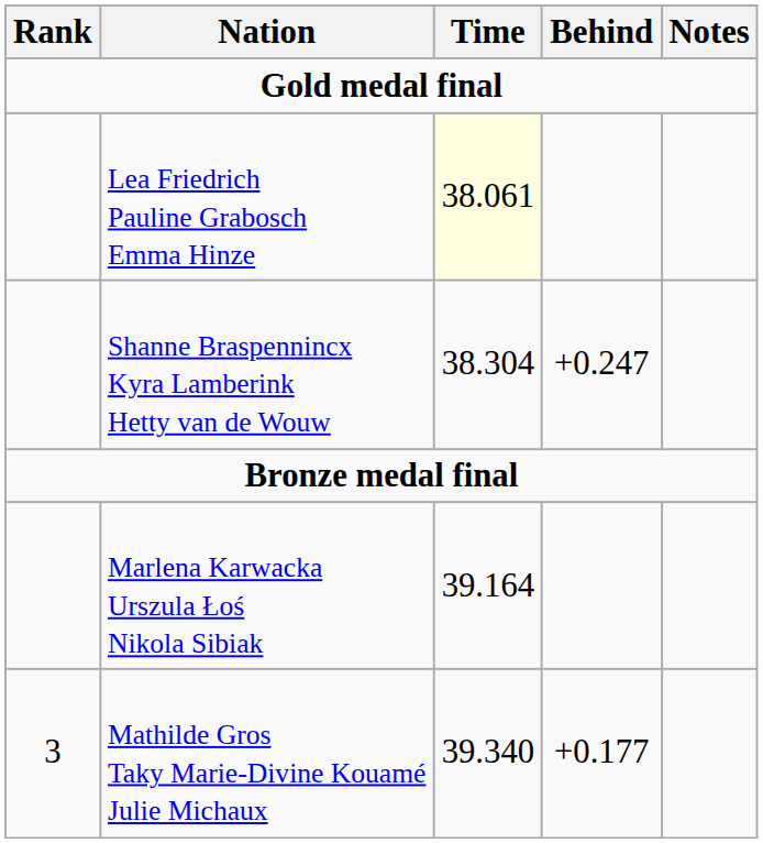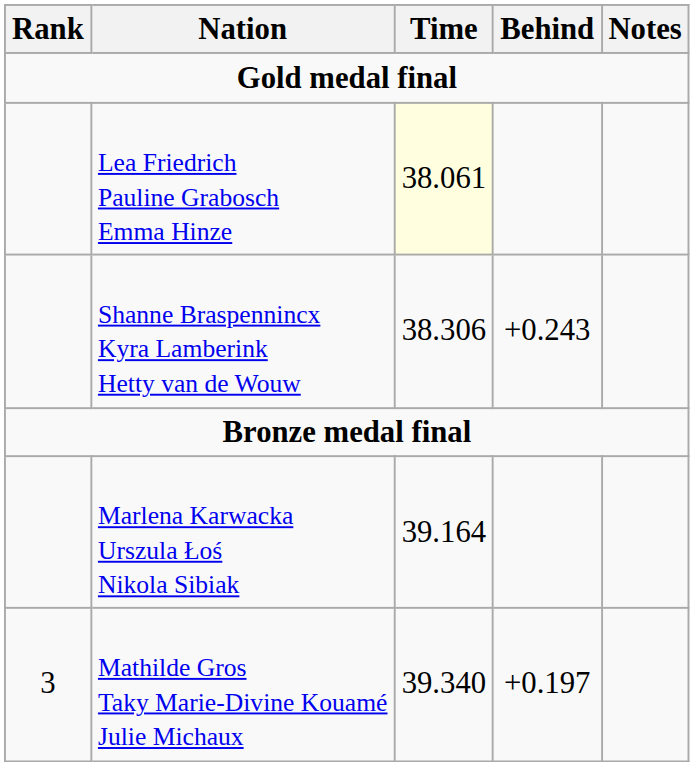Shanne Braspennincx Kyra Lamberink Hetty van de Wouw | Time: 38.304 -> 38.306
Shanne Braspennincx Kyra Lamberink Hetty van de Wouw | Behind: +0.247 -> +0.243
Mathilde Gros Taky Marie-Divine Kouamé Julie Michaux | Behind: +0.177 -> +0.197
